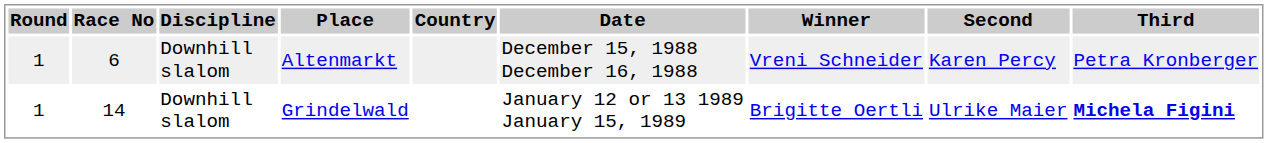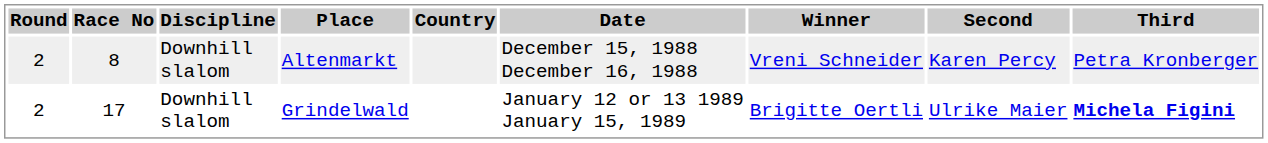Altenmarkt | Round: 1 -> 2
Altenmarkt | Race No: 6 -> 8
Grindelwald | Round: 1 -> 2
Grindelwald | Race No: 14 -> 17
